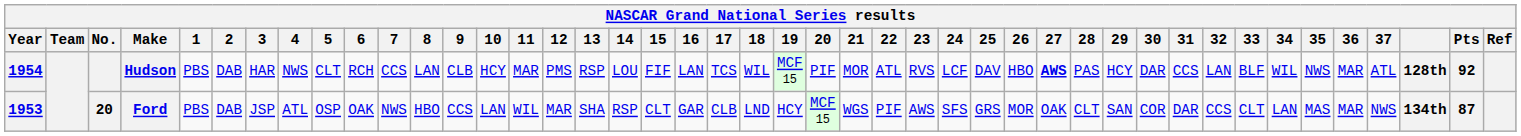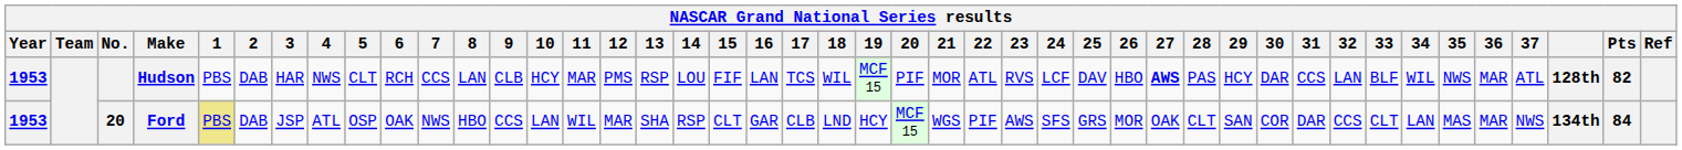Hudson | Year: 1954 -> 1953
Hudson | Pts: 92 -> 82
Ford | 1: no background -> khaki background
Ford | Pts: 87 -> 84
